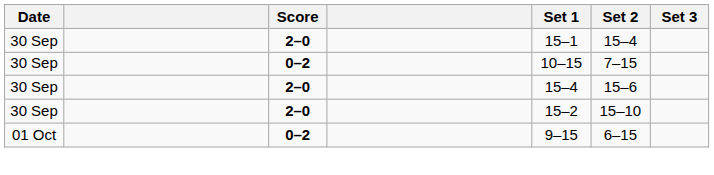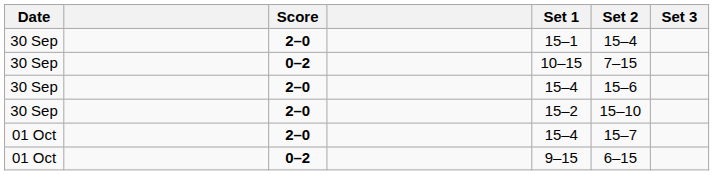+ row: 01 Oct | 2–0 | 15–4 | 15–7
